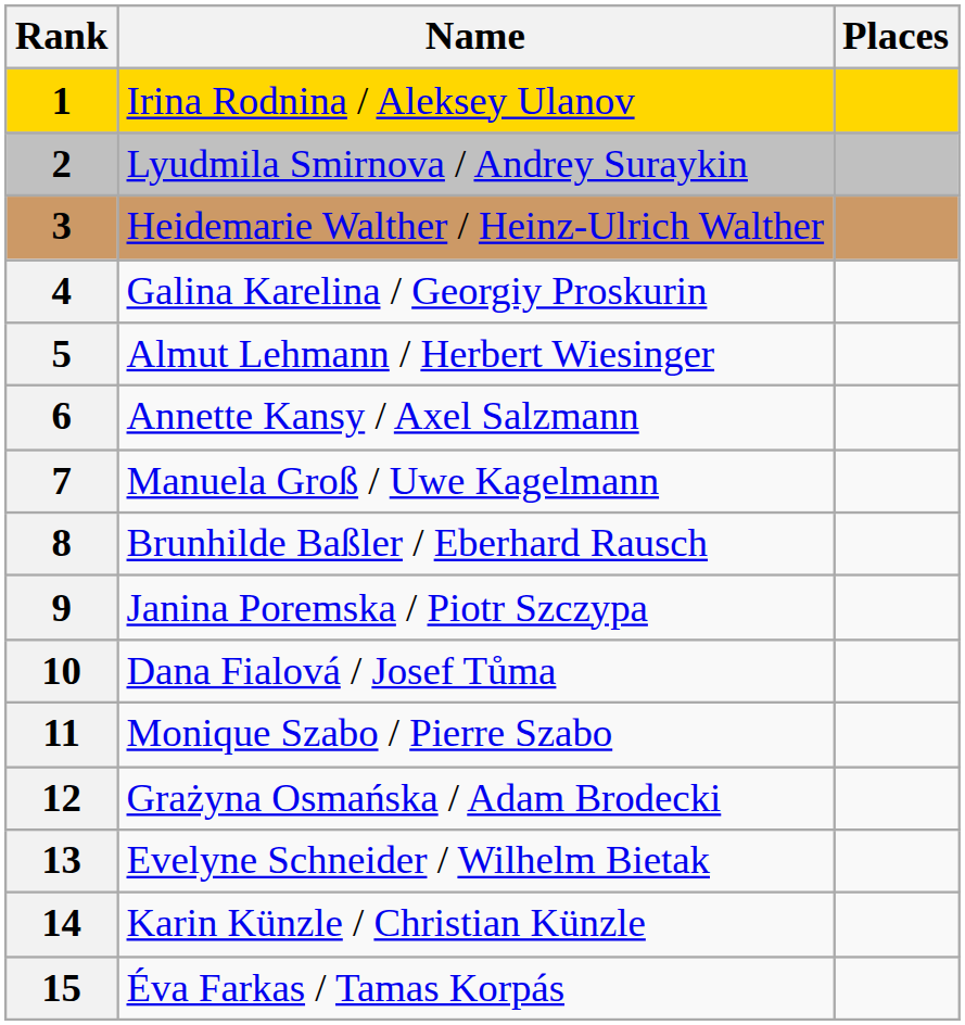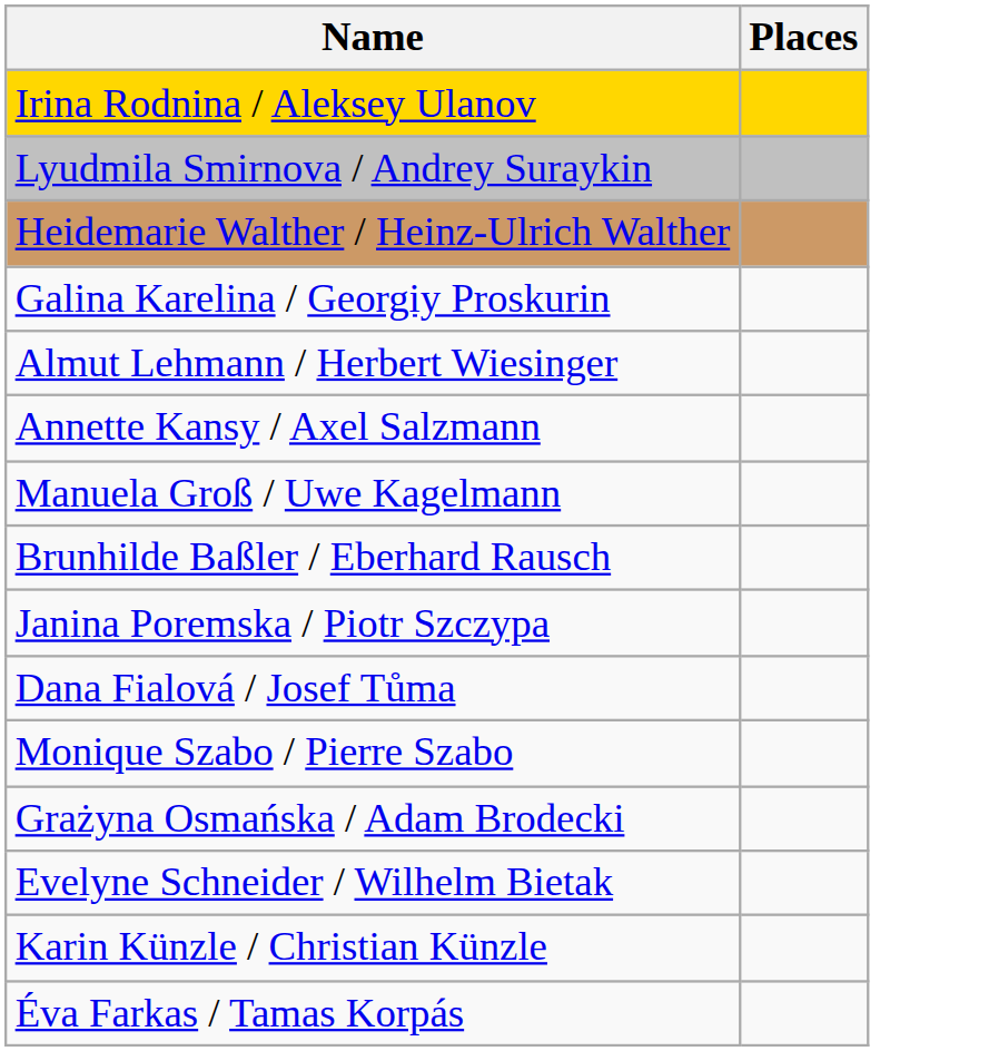- column: Rank | 1 | 2 | 3 | 4 | 5 | 6 | 7 | 8 | 9 | 10 | 11 | 12 | 13 | 14 | 15
